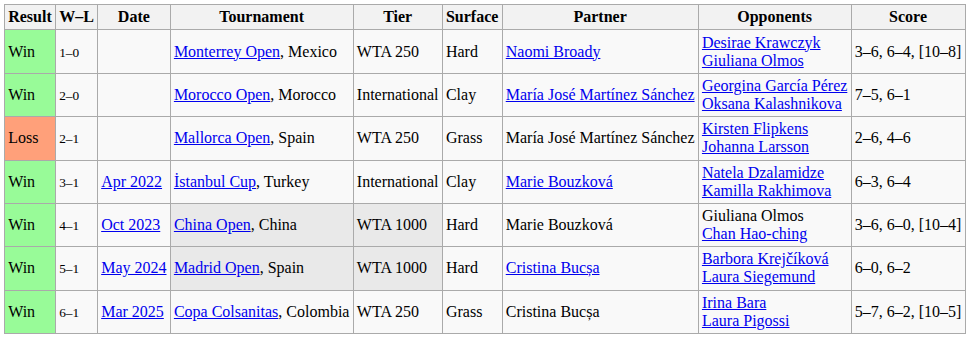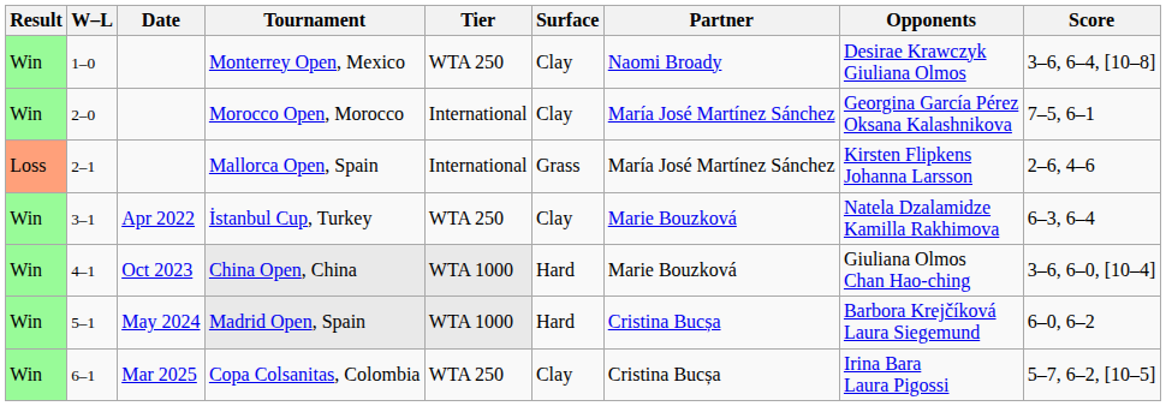Monterrey Open, Mexico | Surface: Hard -> Clay
Mallorca Open, Spain | Tier: WTA 250 -> International
İstanbul Cup, Turkey | Tier: International -> WTA 250
Copa Colsanitas, Colombia | Surface: Grass -> Clay
